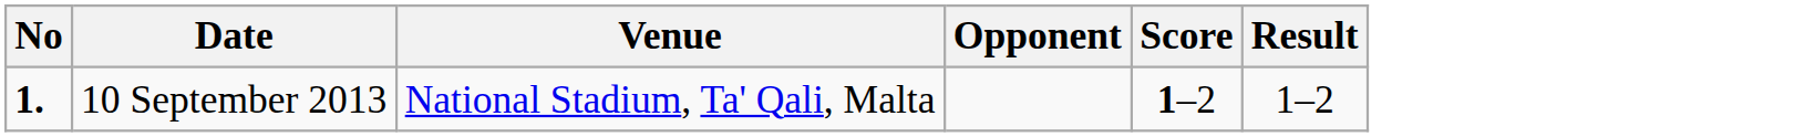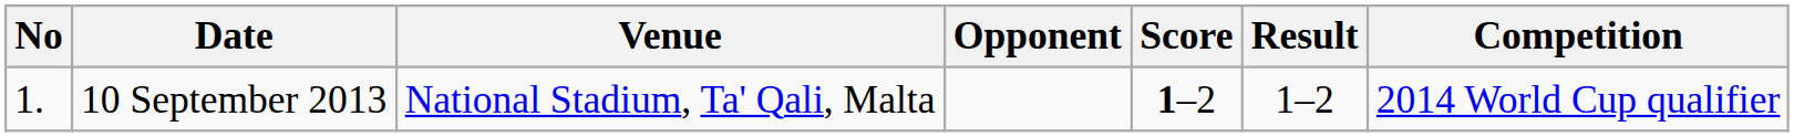+ column: Competition | 2014 World Cup qualifier
10 September 2013 | No: bold -> normal
